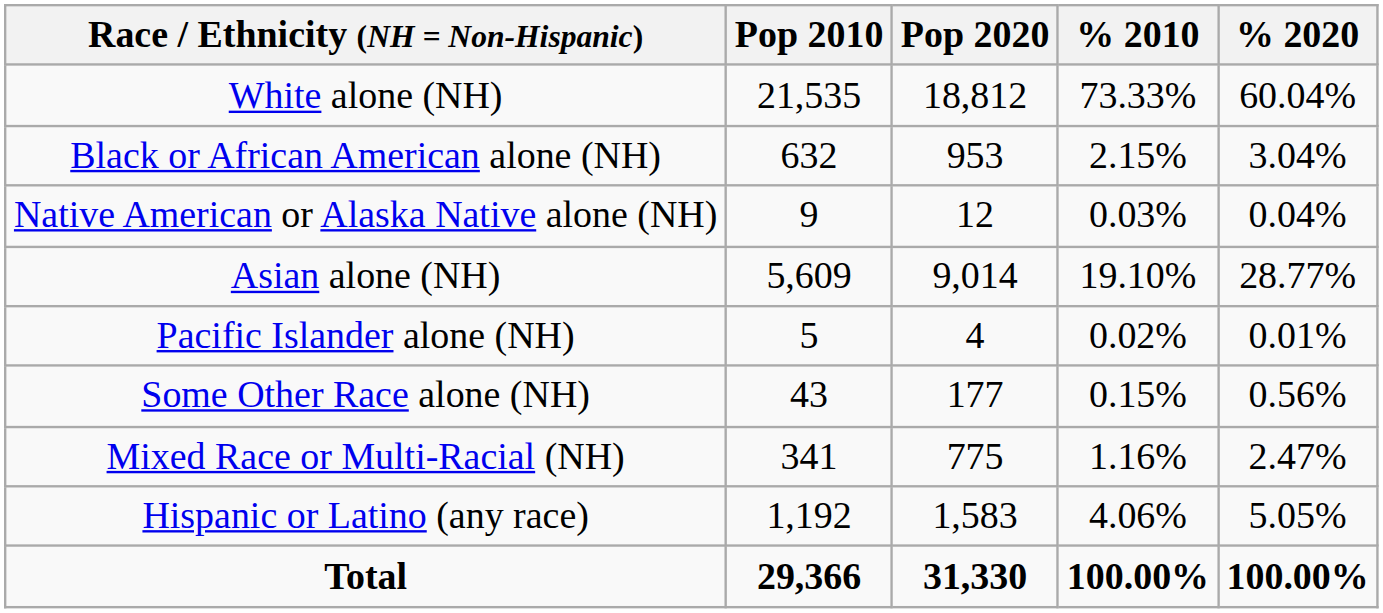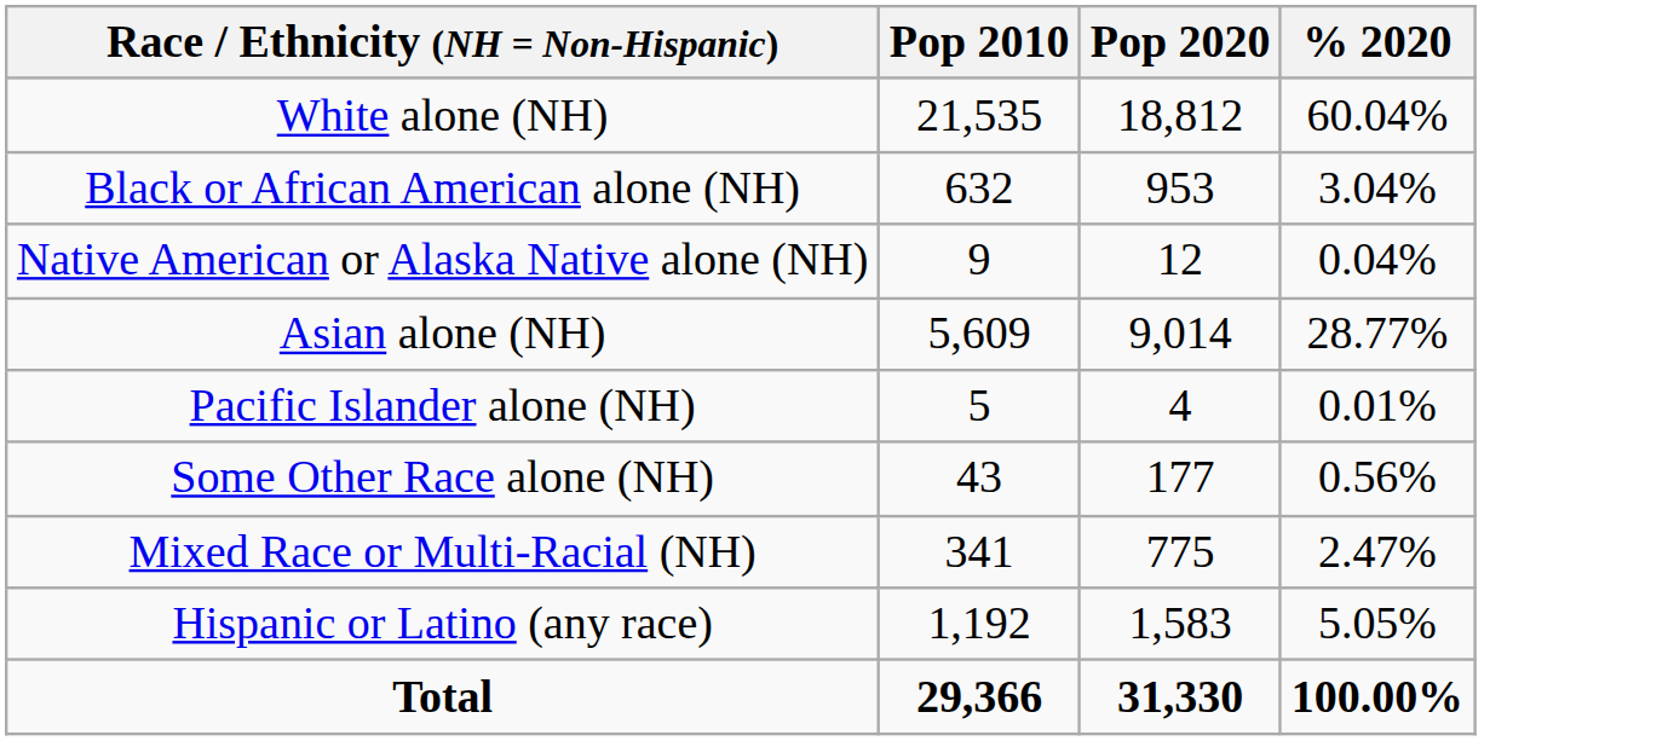- column: % 2010 | 73.33% | 2.15% | 0.03% | 19.10% | 0.02% | 0.15% | 1.16% | 4.06% | 100.00%
